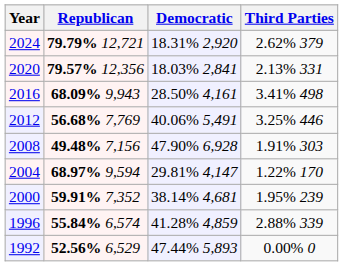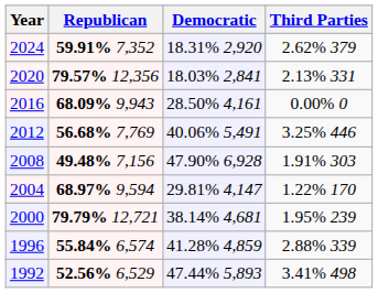2024 | Republican: 79.79% 12,721 -> 59.91% 7,352
2016 | Third Parties: 3.41% 498 -> 0.00% 0
2000 | Republican: 59.91% 7,352 -> 79.79% 12,721
1992 | Third Parties: 0.00% 0 -> 3.41% 498
